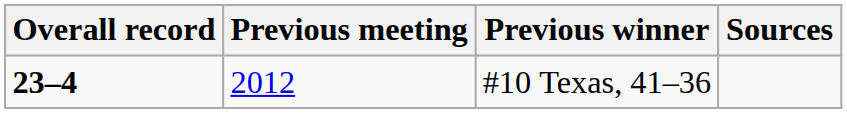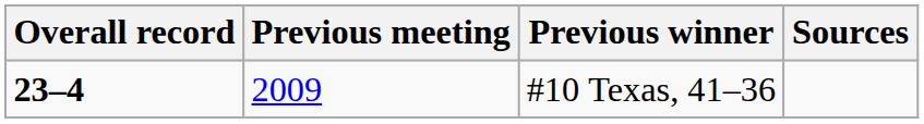#10 Texas, 41–36 | Previous meeting: 2012 -> 2009
